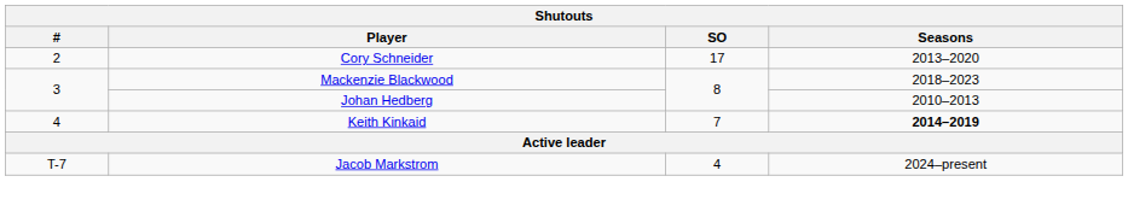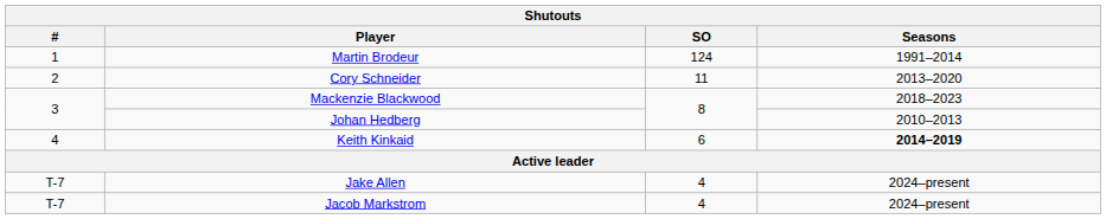+ row: 1 | Martin Brodeur | 124 | 1991–2014
Cory Schneider | SO: 17 -> 11
Keith Kinkaid | SO: 7 -> 6
+ row: T-7 | Jake Allen | 4 | 2024–present
